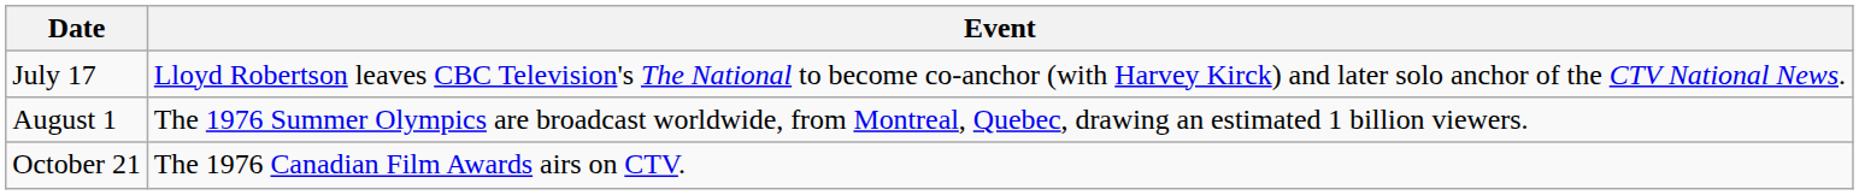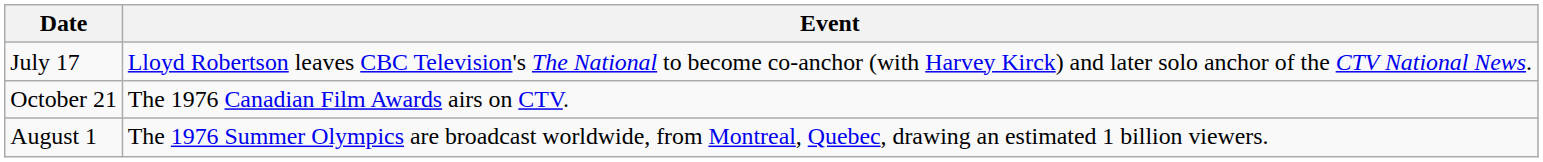rows swapped: August 1 <-> October 21
